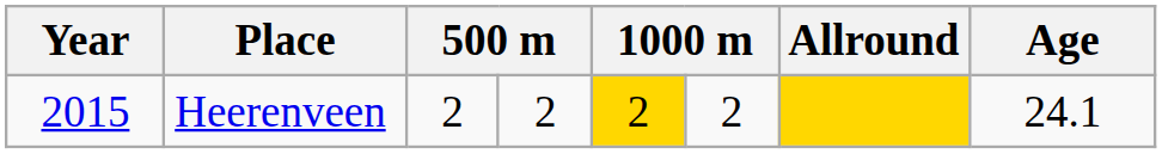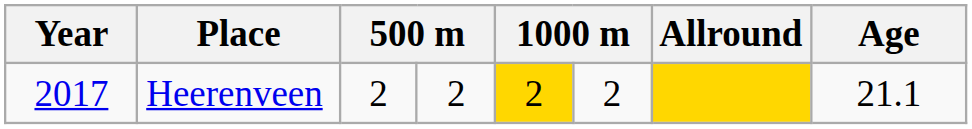Heerenveen | Year: 2015 -> 2017
Heerenveen | Age: 24.1 -> 21.1
